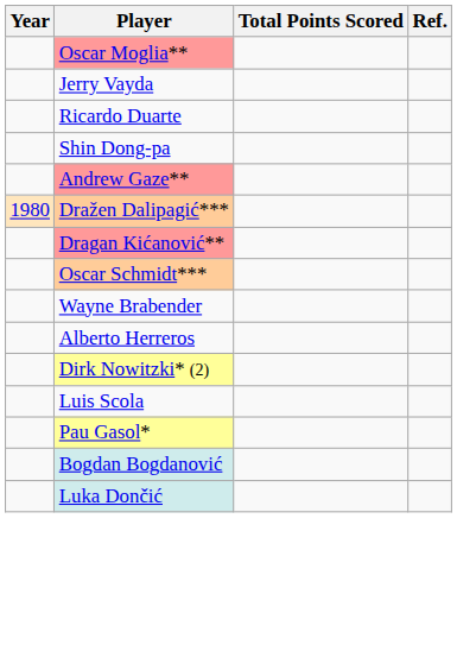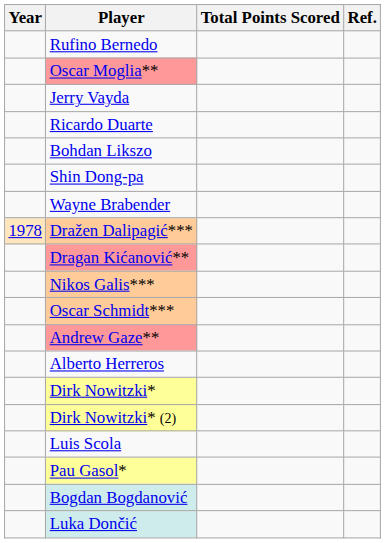+ row: Rufino Bernedo
+ row: Bohdan Likszo
rows swapped: Wayne Brabender <-> Andrew Gaze**
Dražen Dalipagić*** | Year: 1980 -> 1978
+ row: Nikos Galis***
+ row: Dirk Nowitzki*
